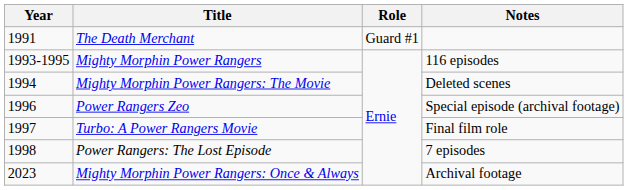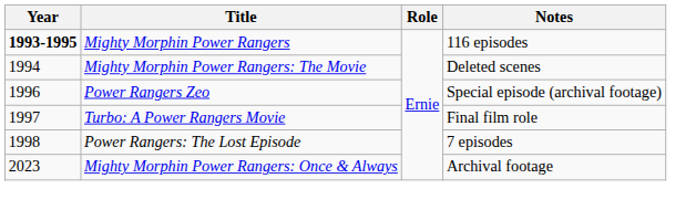- row: 1991 | The Death Merchant | Guard #1
Mighty Morphin Power Rangers | Year: normal -> bold
